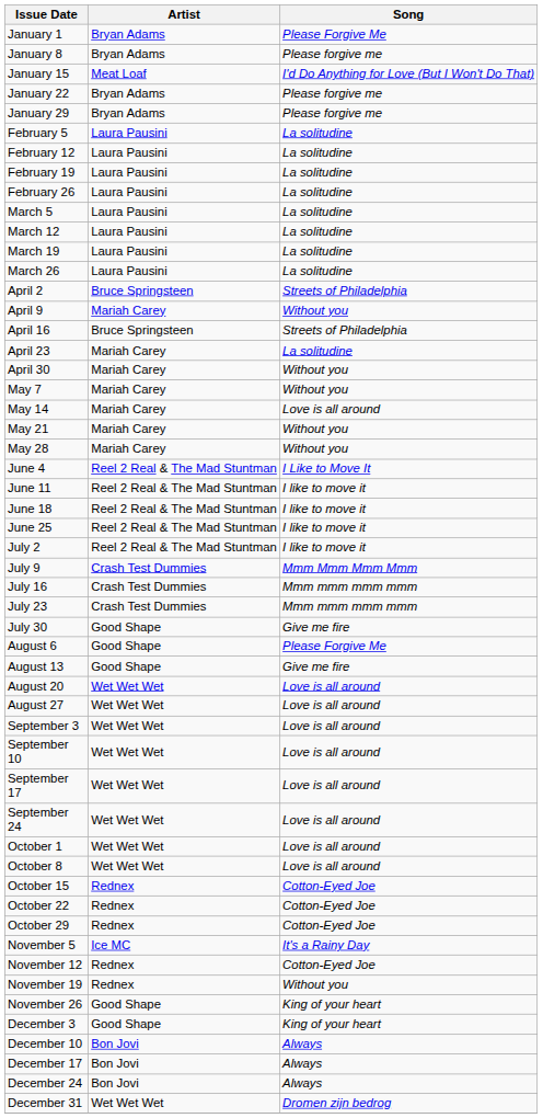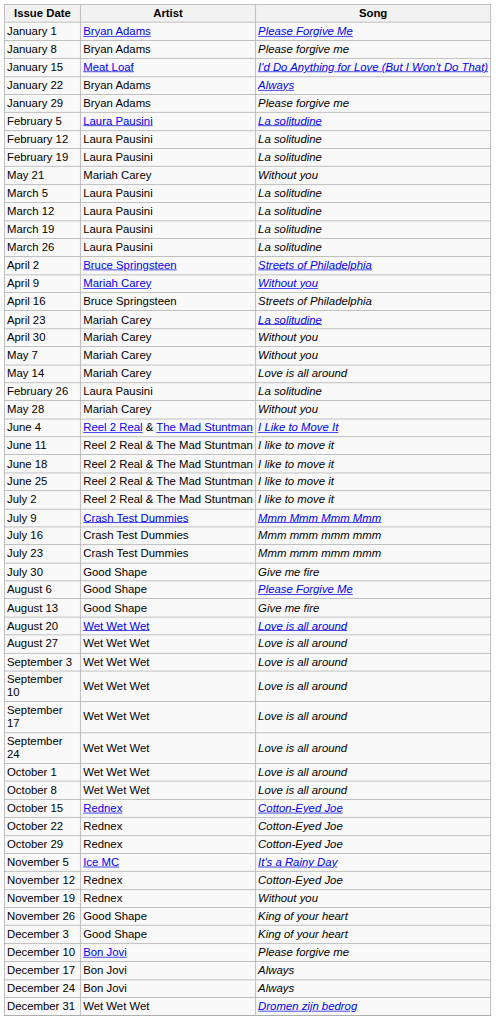January 22 | Song: Please forgive me -> Always
rows swapped: February 26 <-> May 21
December 10 | Song: Always -> Please forgive me
